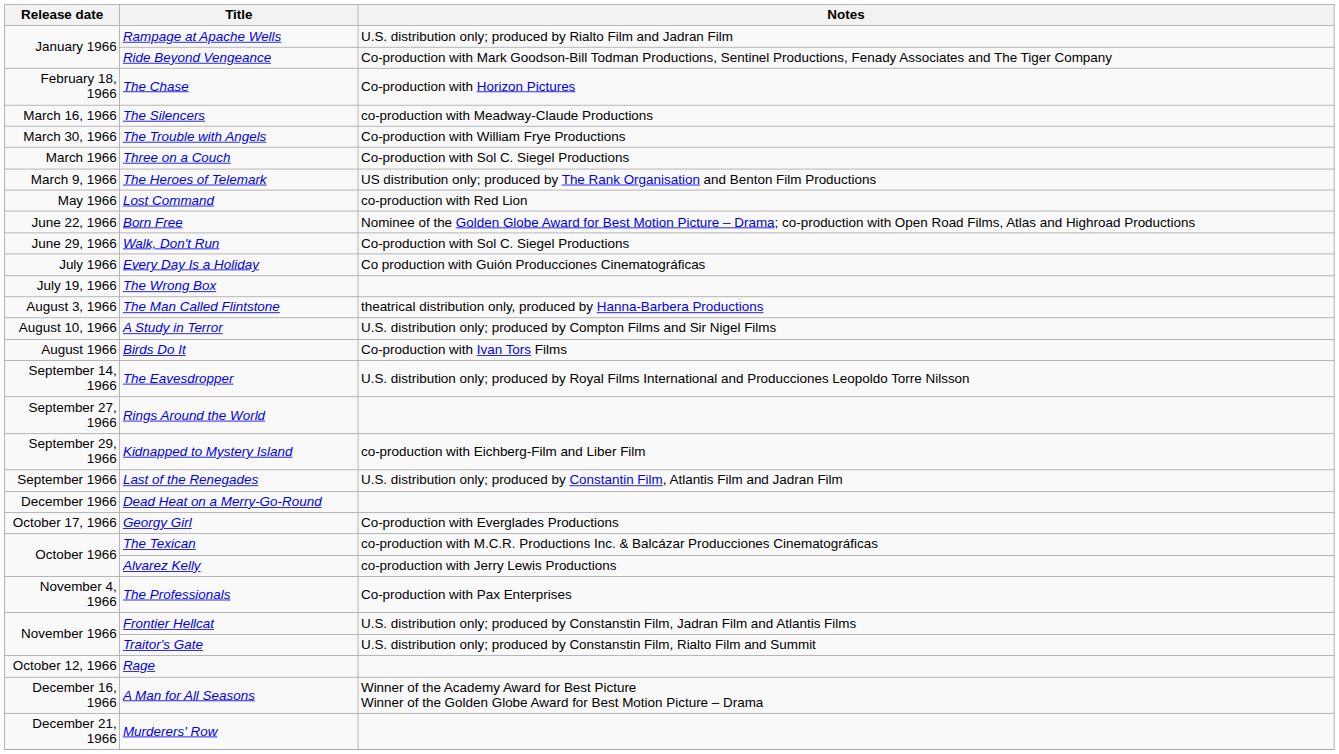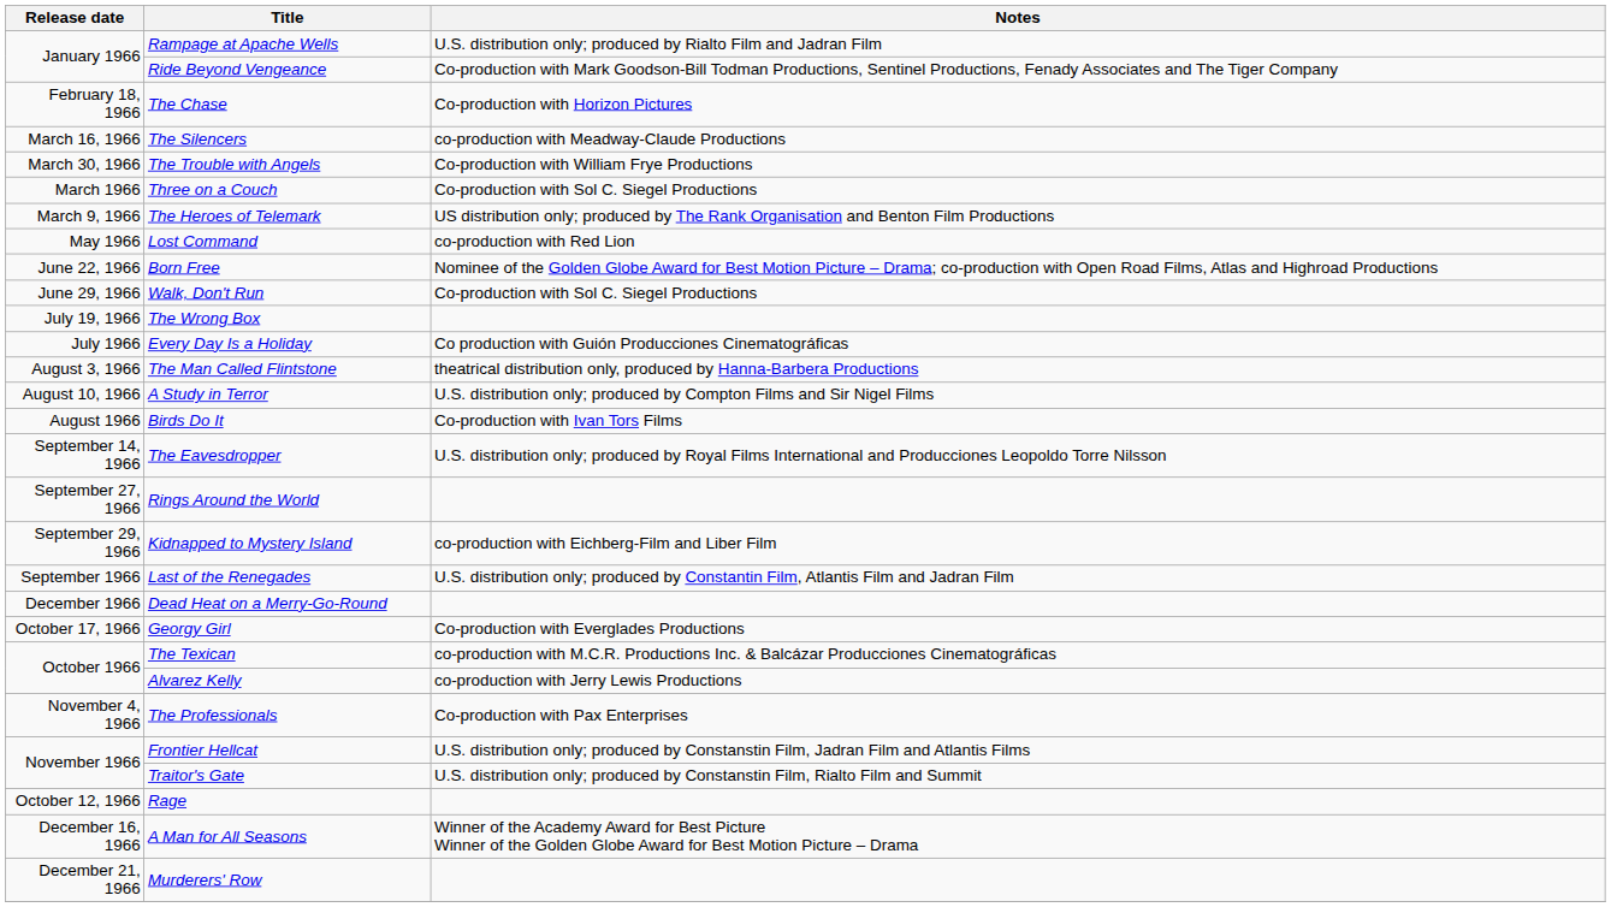rows swapped: The Wrong Box <-> Every Day Is a Holiday
